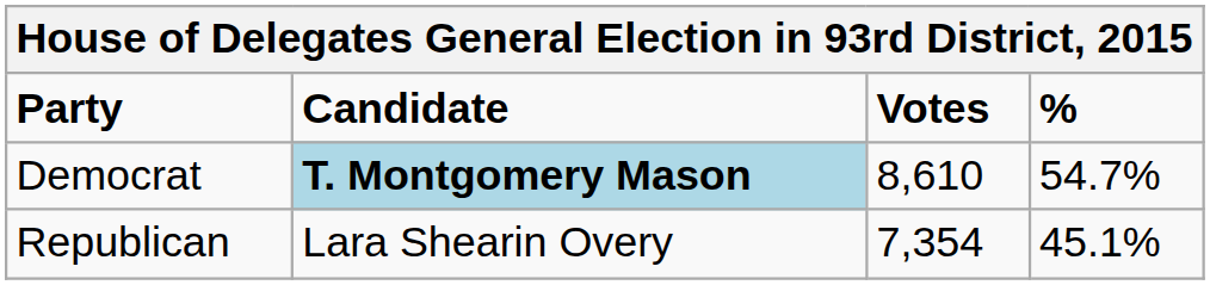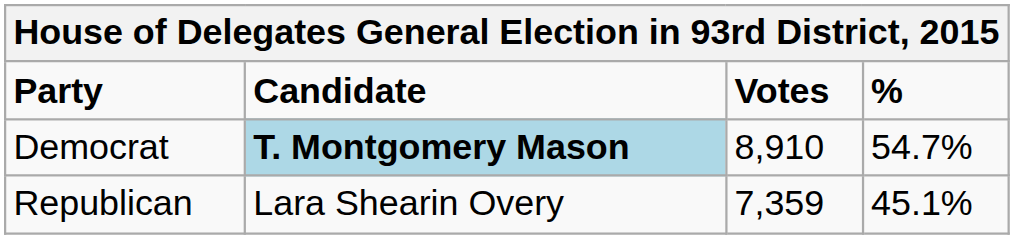Democrat | Votes: 8,610 -> 8,910
Republican | Votes: 7,354 -> 7,359
